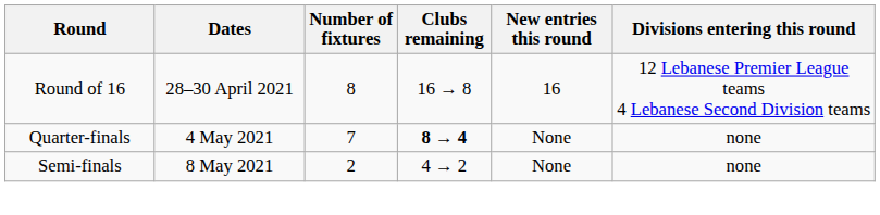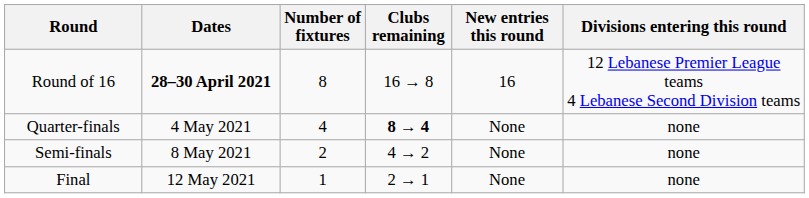Round of 16 | Dates: normal -> bold
Quarter-finals | Number of fixtures: 7 -> 4
+ row: Final | 12 May 2021 | 1 | 2 → 1 | None | none
